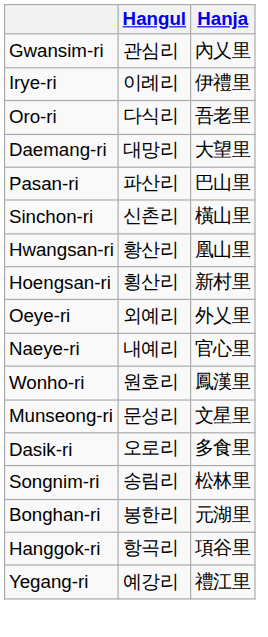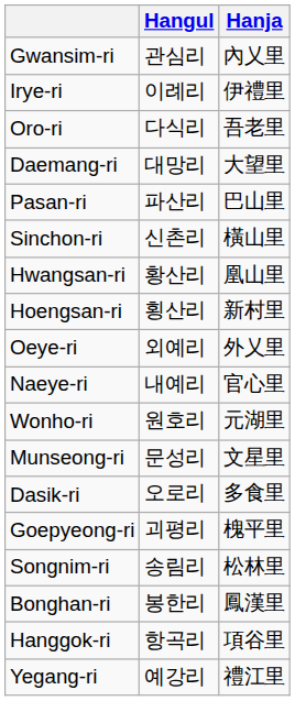Wonho-ri | Hanja: 鳳漢里 -> 元湖里
+ row: Goepyeong-ri | 괴평리 | 槐平里
Bonghan-ri | Hanja: 元湖里 -> 鳳漢里
